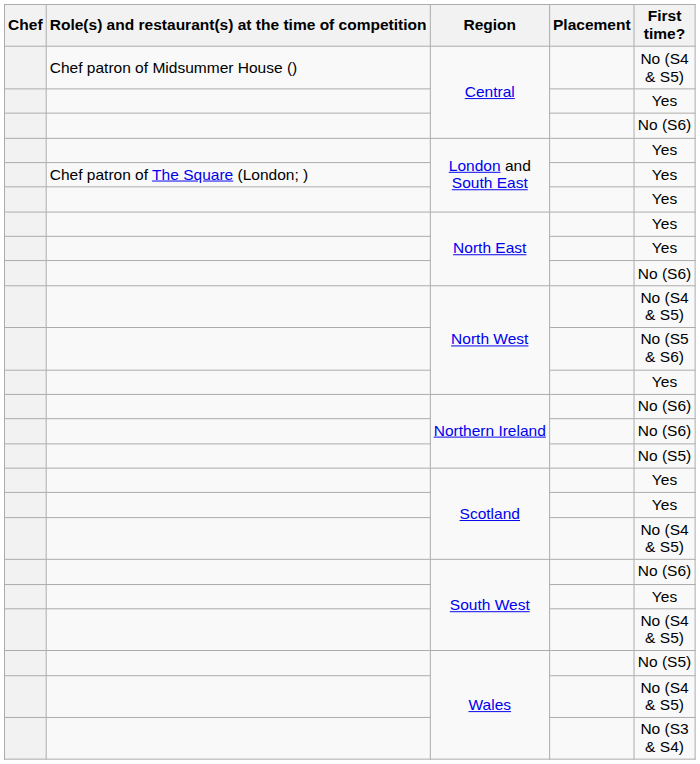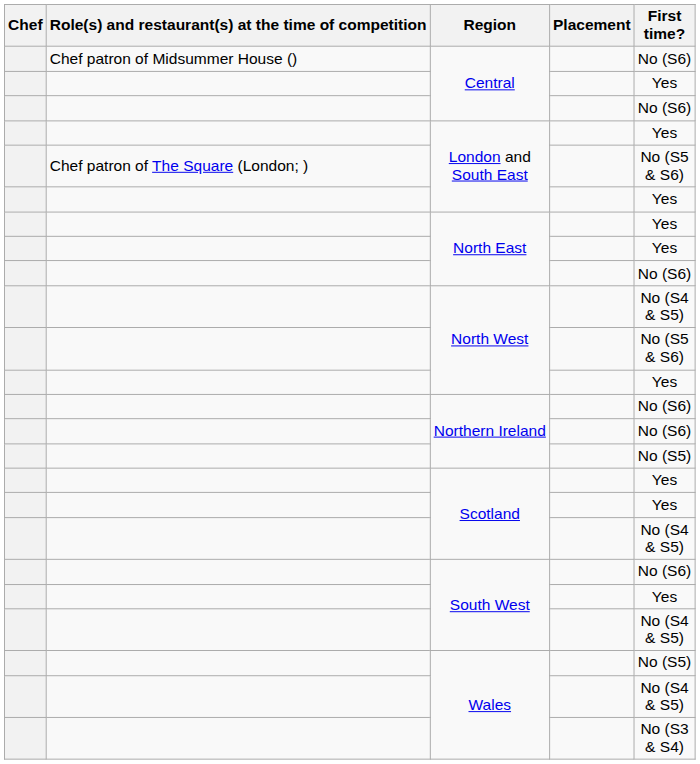Chef patron of Midsummer House () / Central | First time?: No (S4 & S5) -> No (S6)
Chef patron of The Square (London; ) / London and South East | First time?: Yes -> No (S5 & S6)
